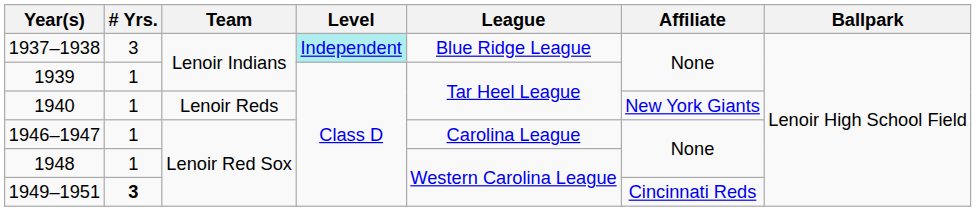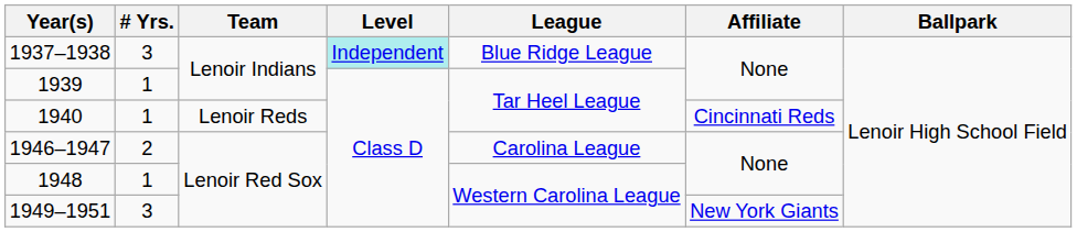1940 | Affiliate: New York Giants -> Cincinnati Reds
1946–1947 | # Yrs.: 1 -> 2
1949–1951 | # Yrs.: bold -> normal
1949–1951 | Affiliate: Cincinnati Reds -> New York Giants
